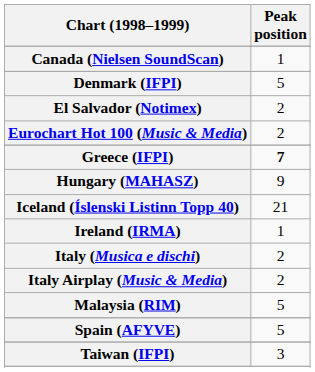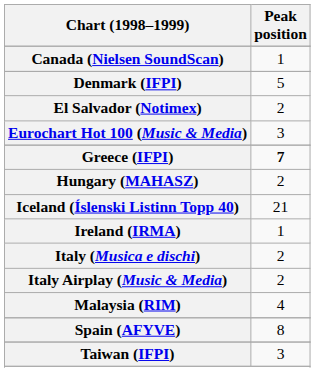Eurochart Hot 100 (Music & Media) | Peak position: 2 -> 3
Hungary (MAHASZ) | Peak position: 9 -> 2
Malaysia (RIM) | Peak position: 5 -> 4
Spain (AFYVE) | Peak position: 5 -> 8
